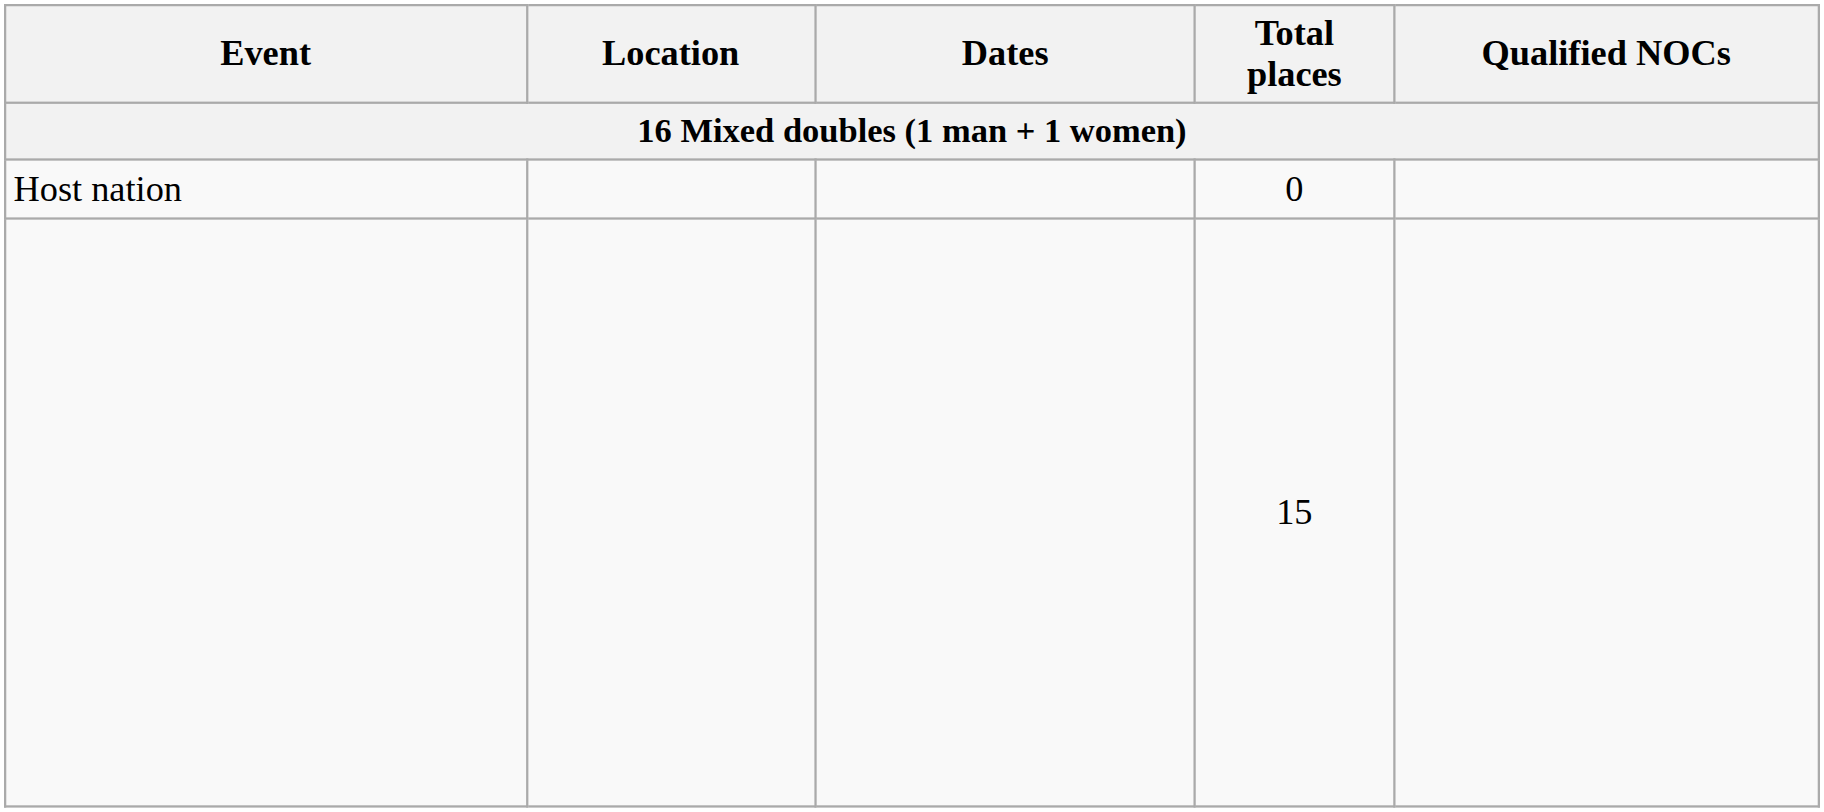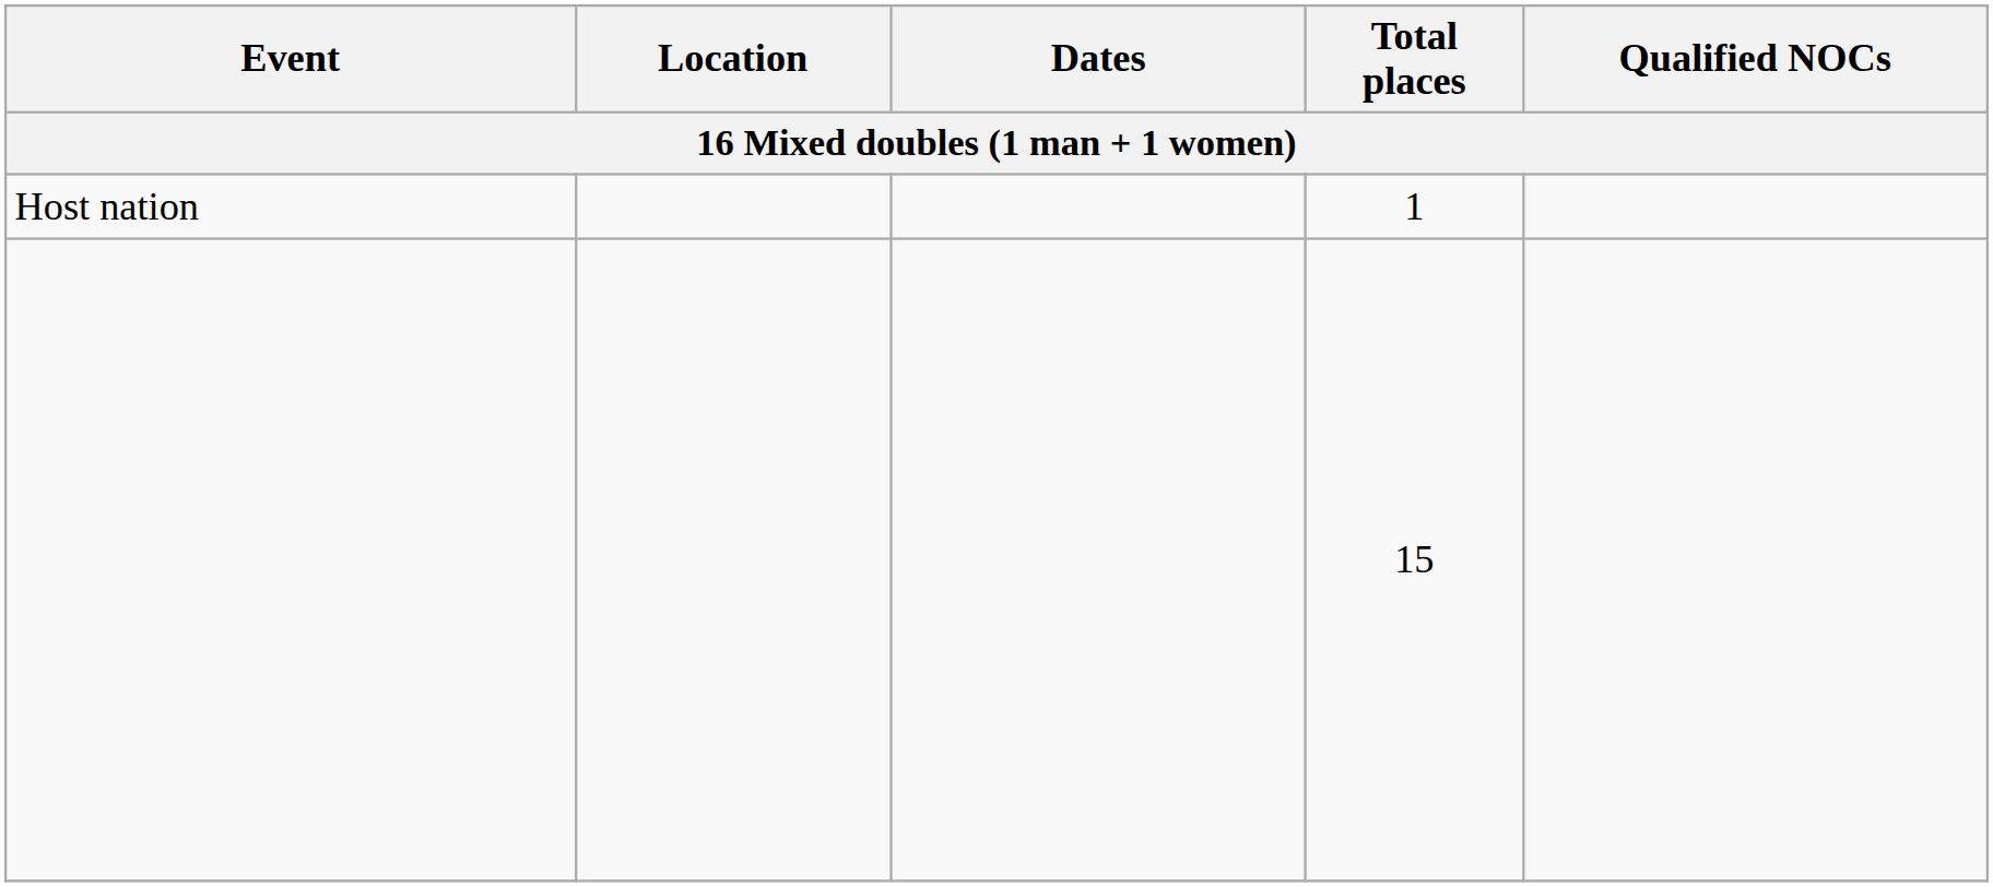Host nation | Total places: 0 -> 1
